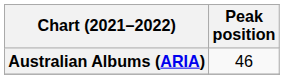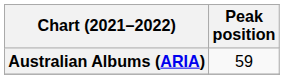Australian Albums (ARIA) | Peak position: 46 -> 59
